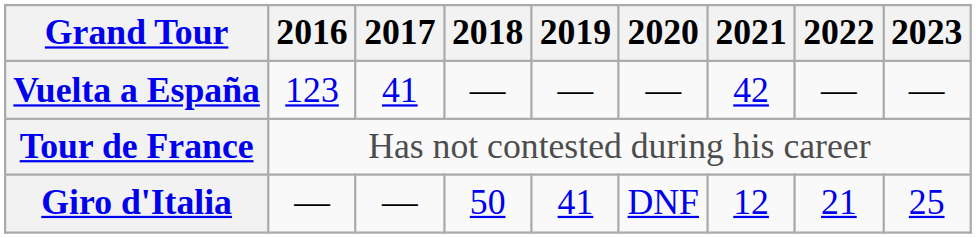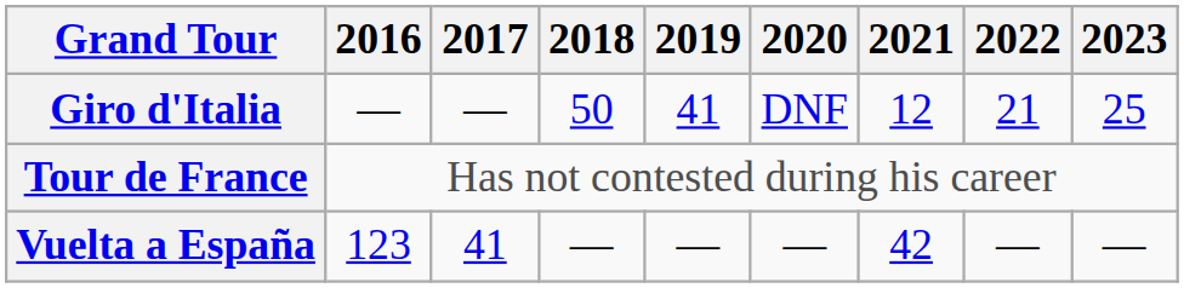rows swapped: Giro d'Italia <-> Vuelta a España
